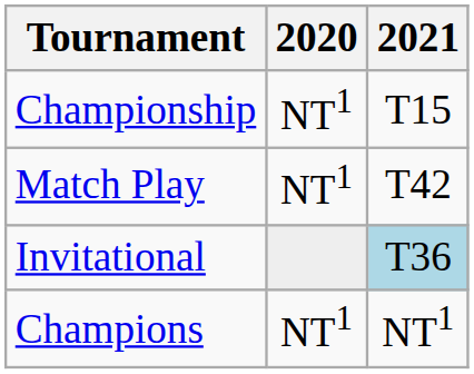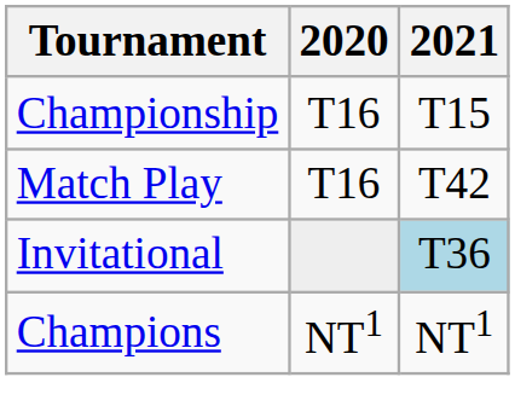Championship | 2020: NT1 -> T16
Match Play | 2020: NT1 -> T16
